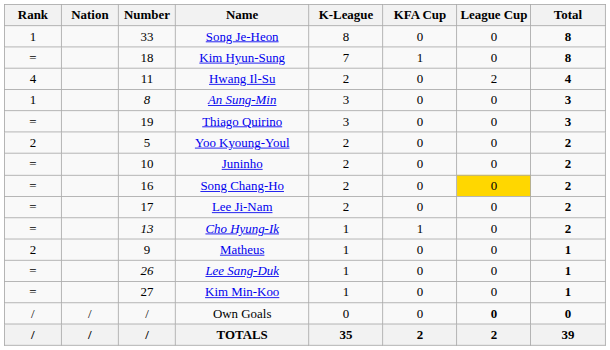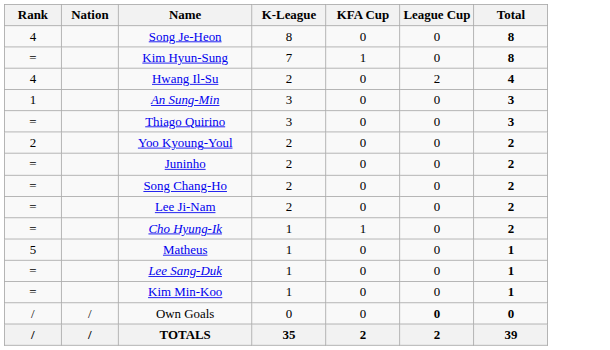- column: Number | 33 | 18 | 11 | 8 | 19 | 5 | 10 | 16 | 17 | 13 | 9 | 26 | 27 | / | /
Song Je-Heon | Rank: 1 -> 4
Song Chang-Ho | League Cup: gold background -> no background
Matheus | Rank: 2 -> 5
